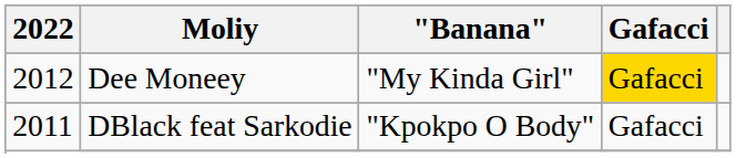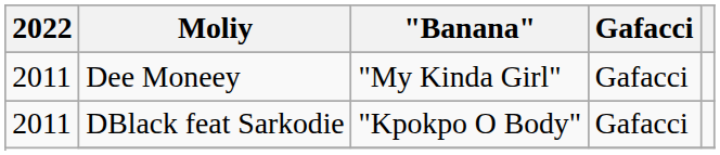Dee Moneey | 2022: 2012 -> 2011
Dee Moneey | Gafacci: gold background -> no background
